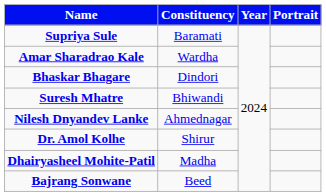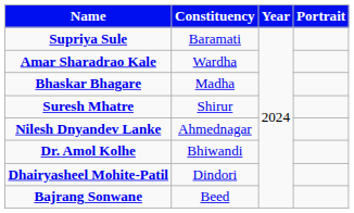Bhaskar Bhagare | Constituency: Dindori -> Madha
Suresh Mhatre | Constituency: Bhiwandi -> Shirur
Dr. Amol Kolhe | Constituency: Shirur -> Bhiwandi
Dhairyasheel Mohite-Patil | Constituency: Madha -> Dindori
